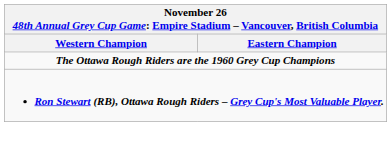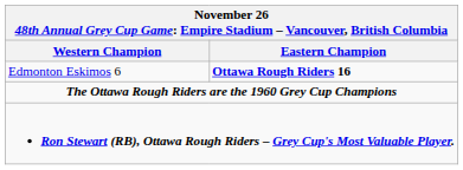+ row: Edmonton Eskimos 6 | Ottawa Rough Riders 16
